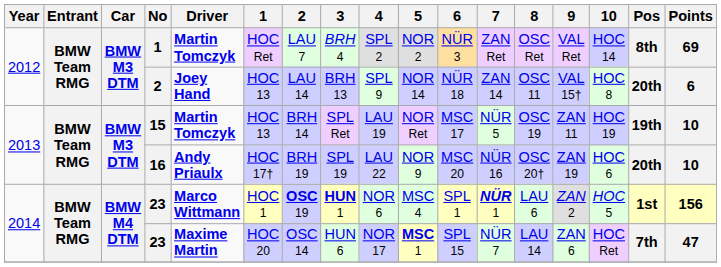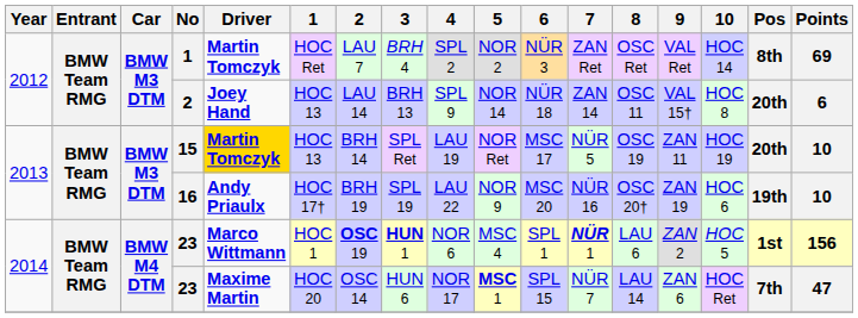15 | Driver: no background -> gold background
15 | Pos: 19th -> 20th
16 | Pos: 20th -> 19th
